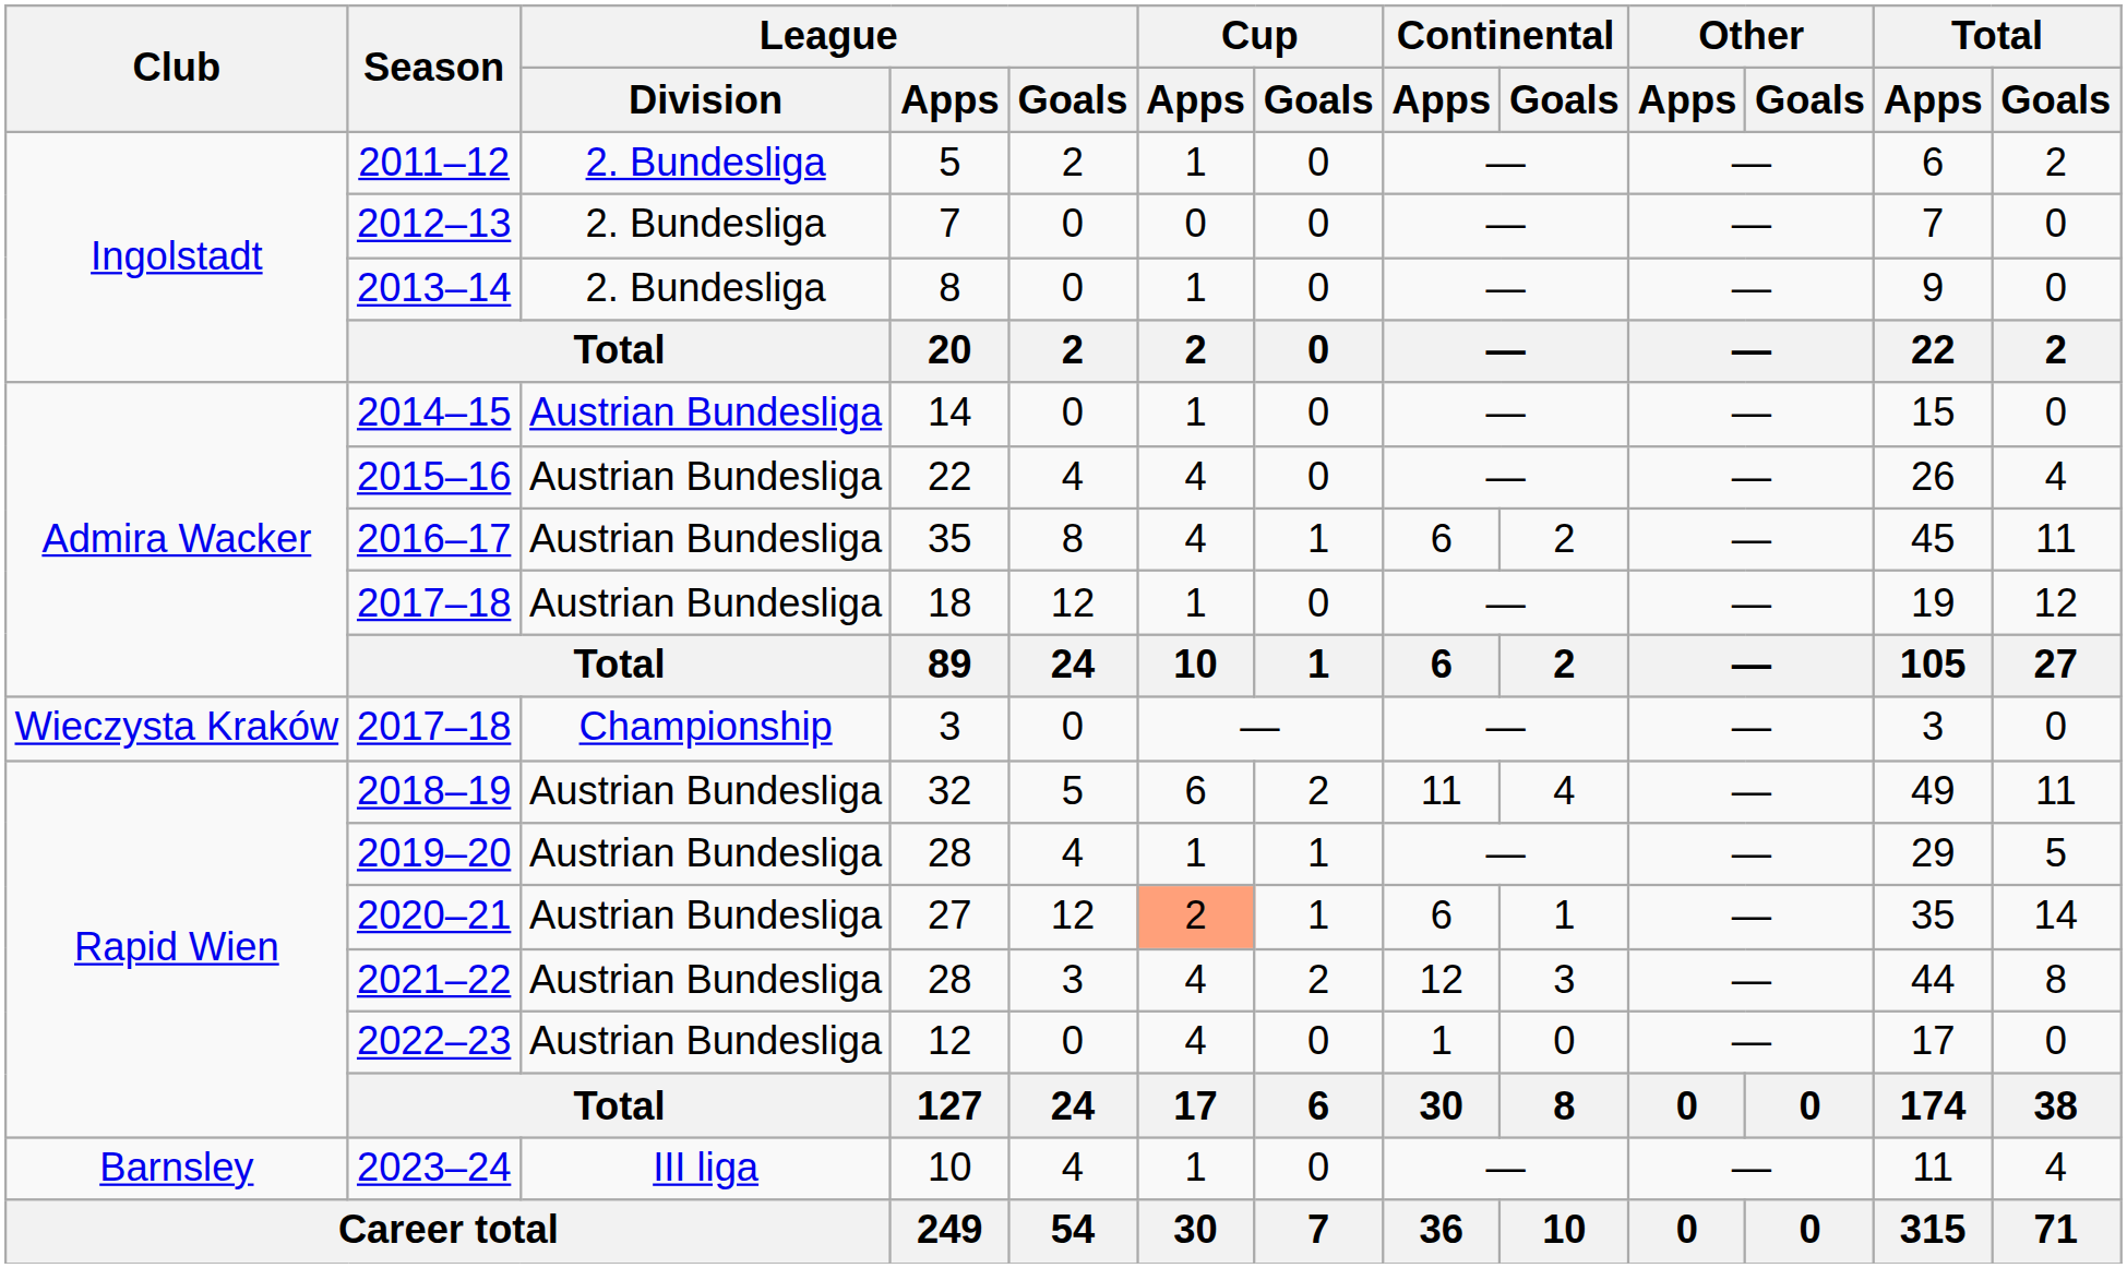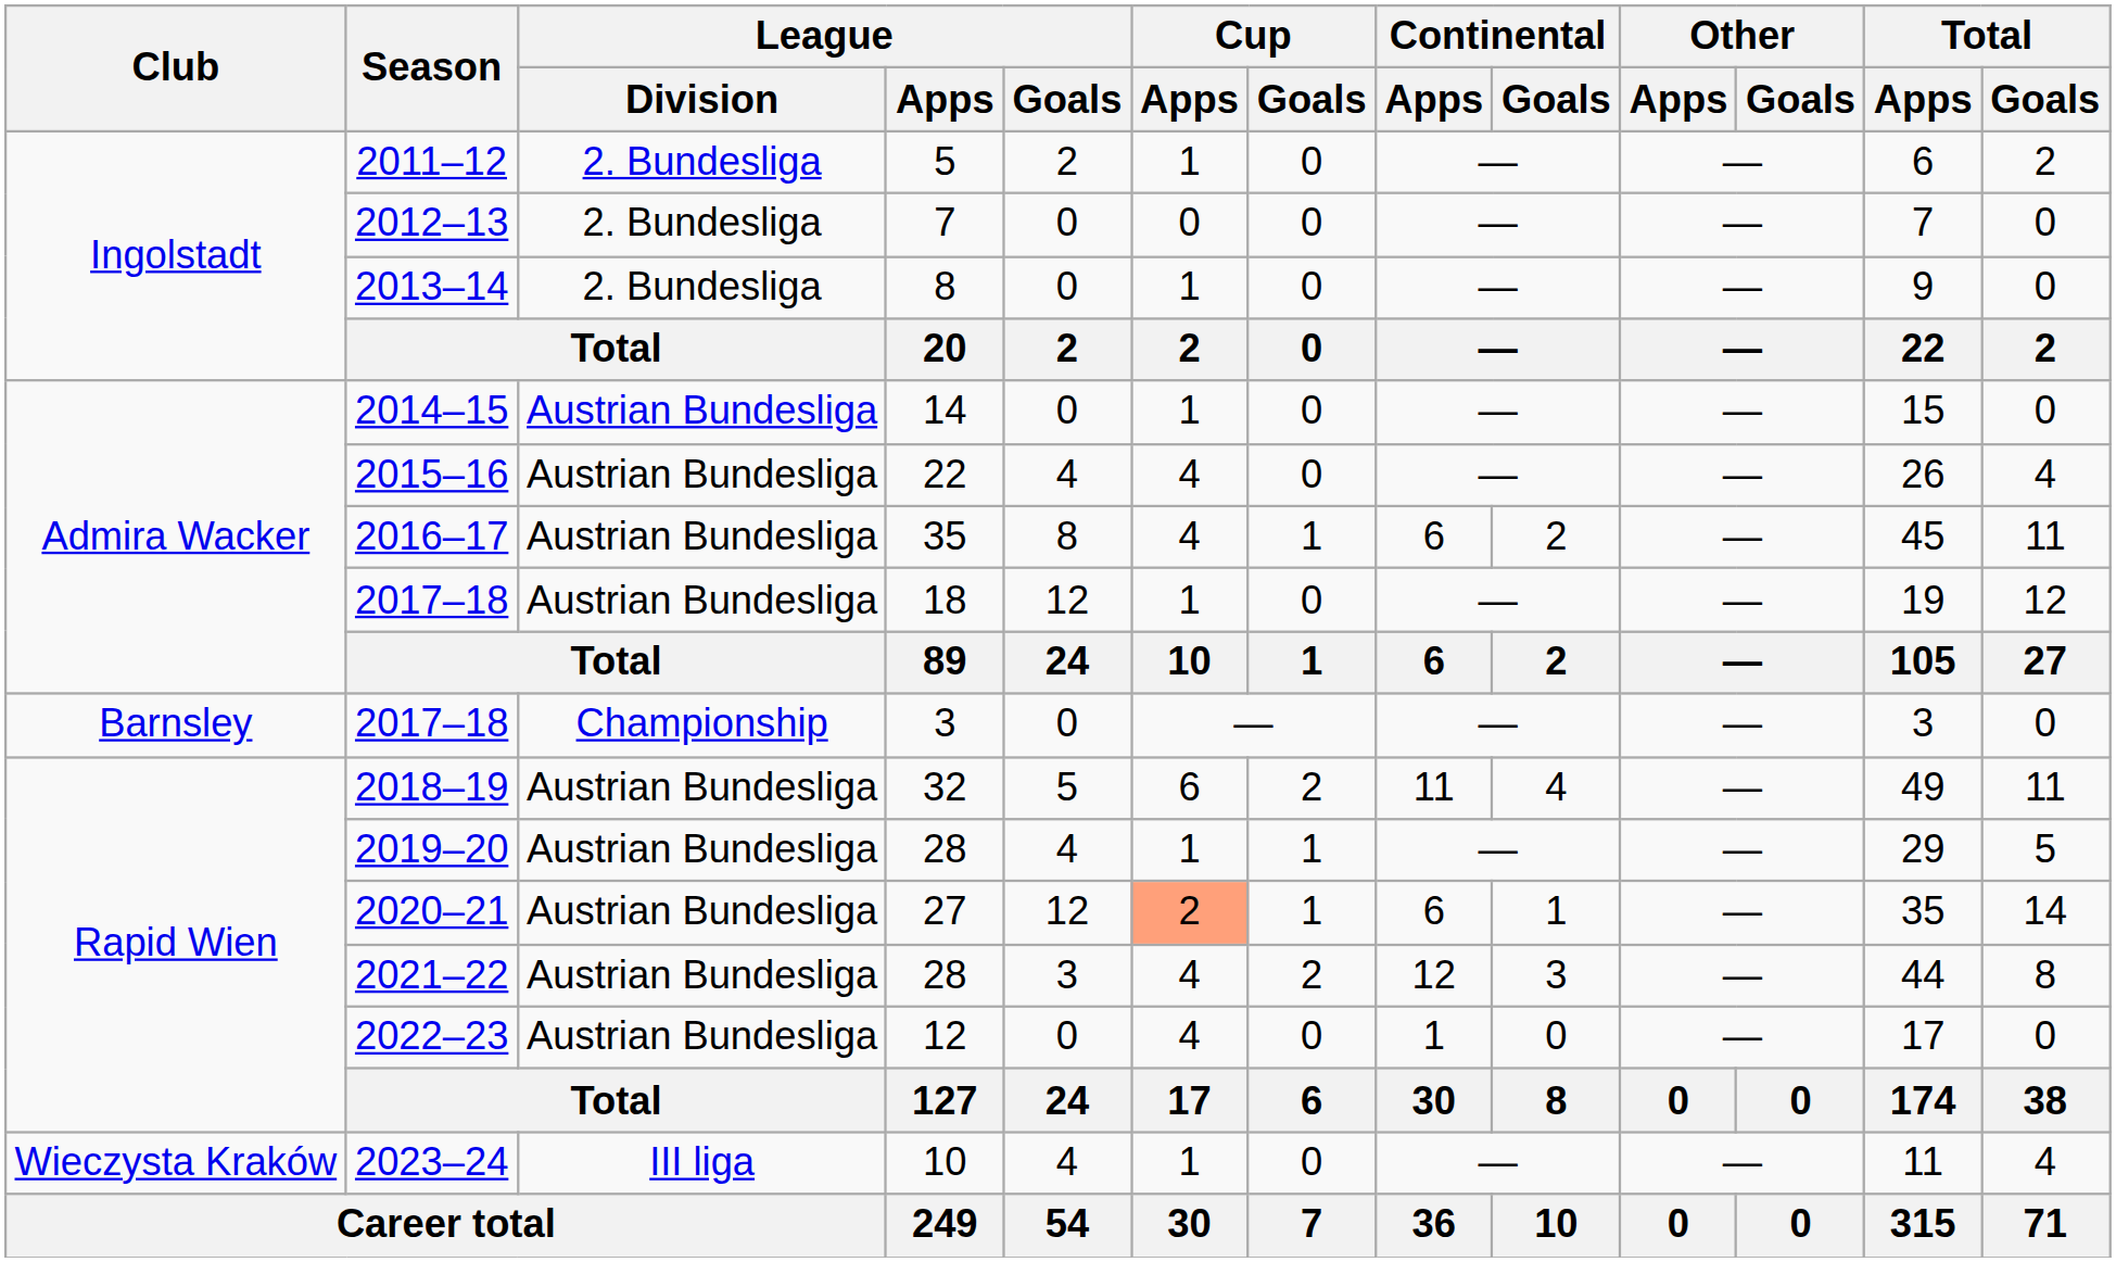2017–18 / 3 | Club: Wieczysta Kraków -> Barnsley
2023–24 | Club: Barnsley -> Wieczysta Kraków
